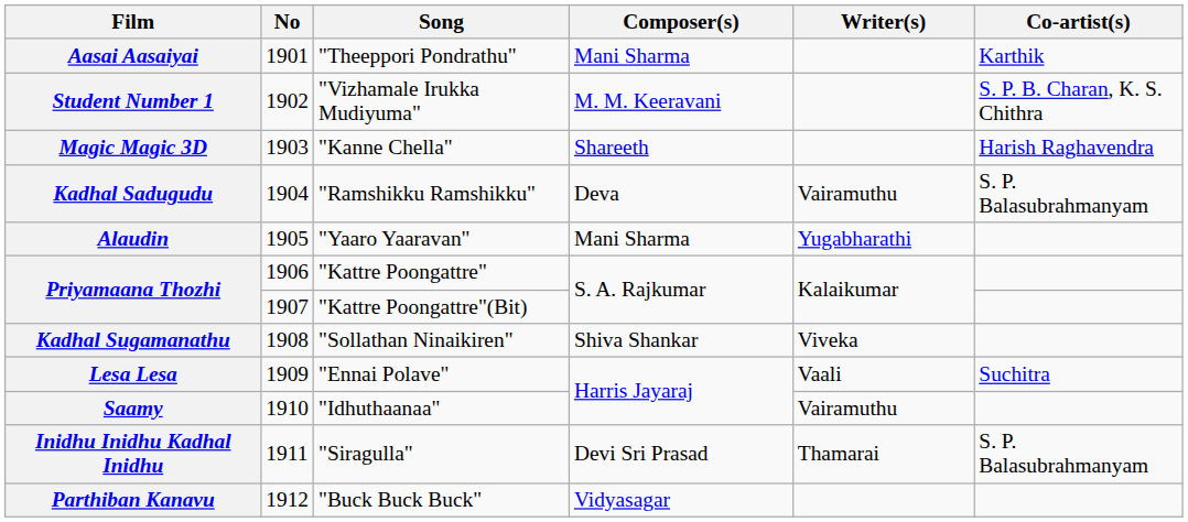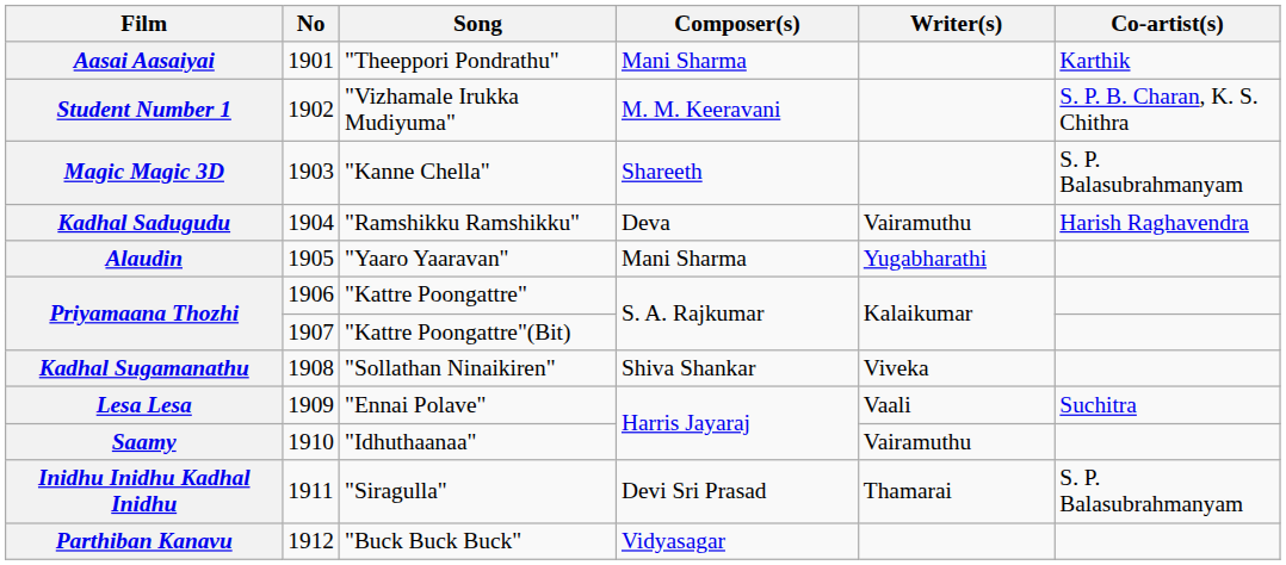Magic Magic 3D | Co-artist(s): Harish Raghavendra -> S. P. Balasubrahmanyam
Kadhal Sadugudu | Co-artist(s): S. P. Balasubrahmanyam -> Harish Raghavendra
